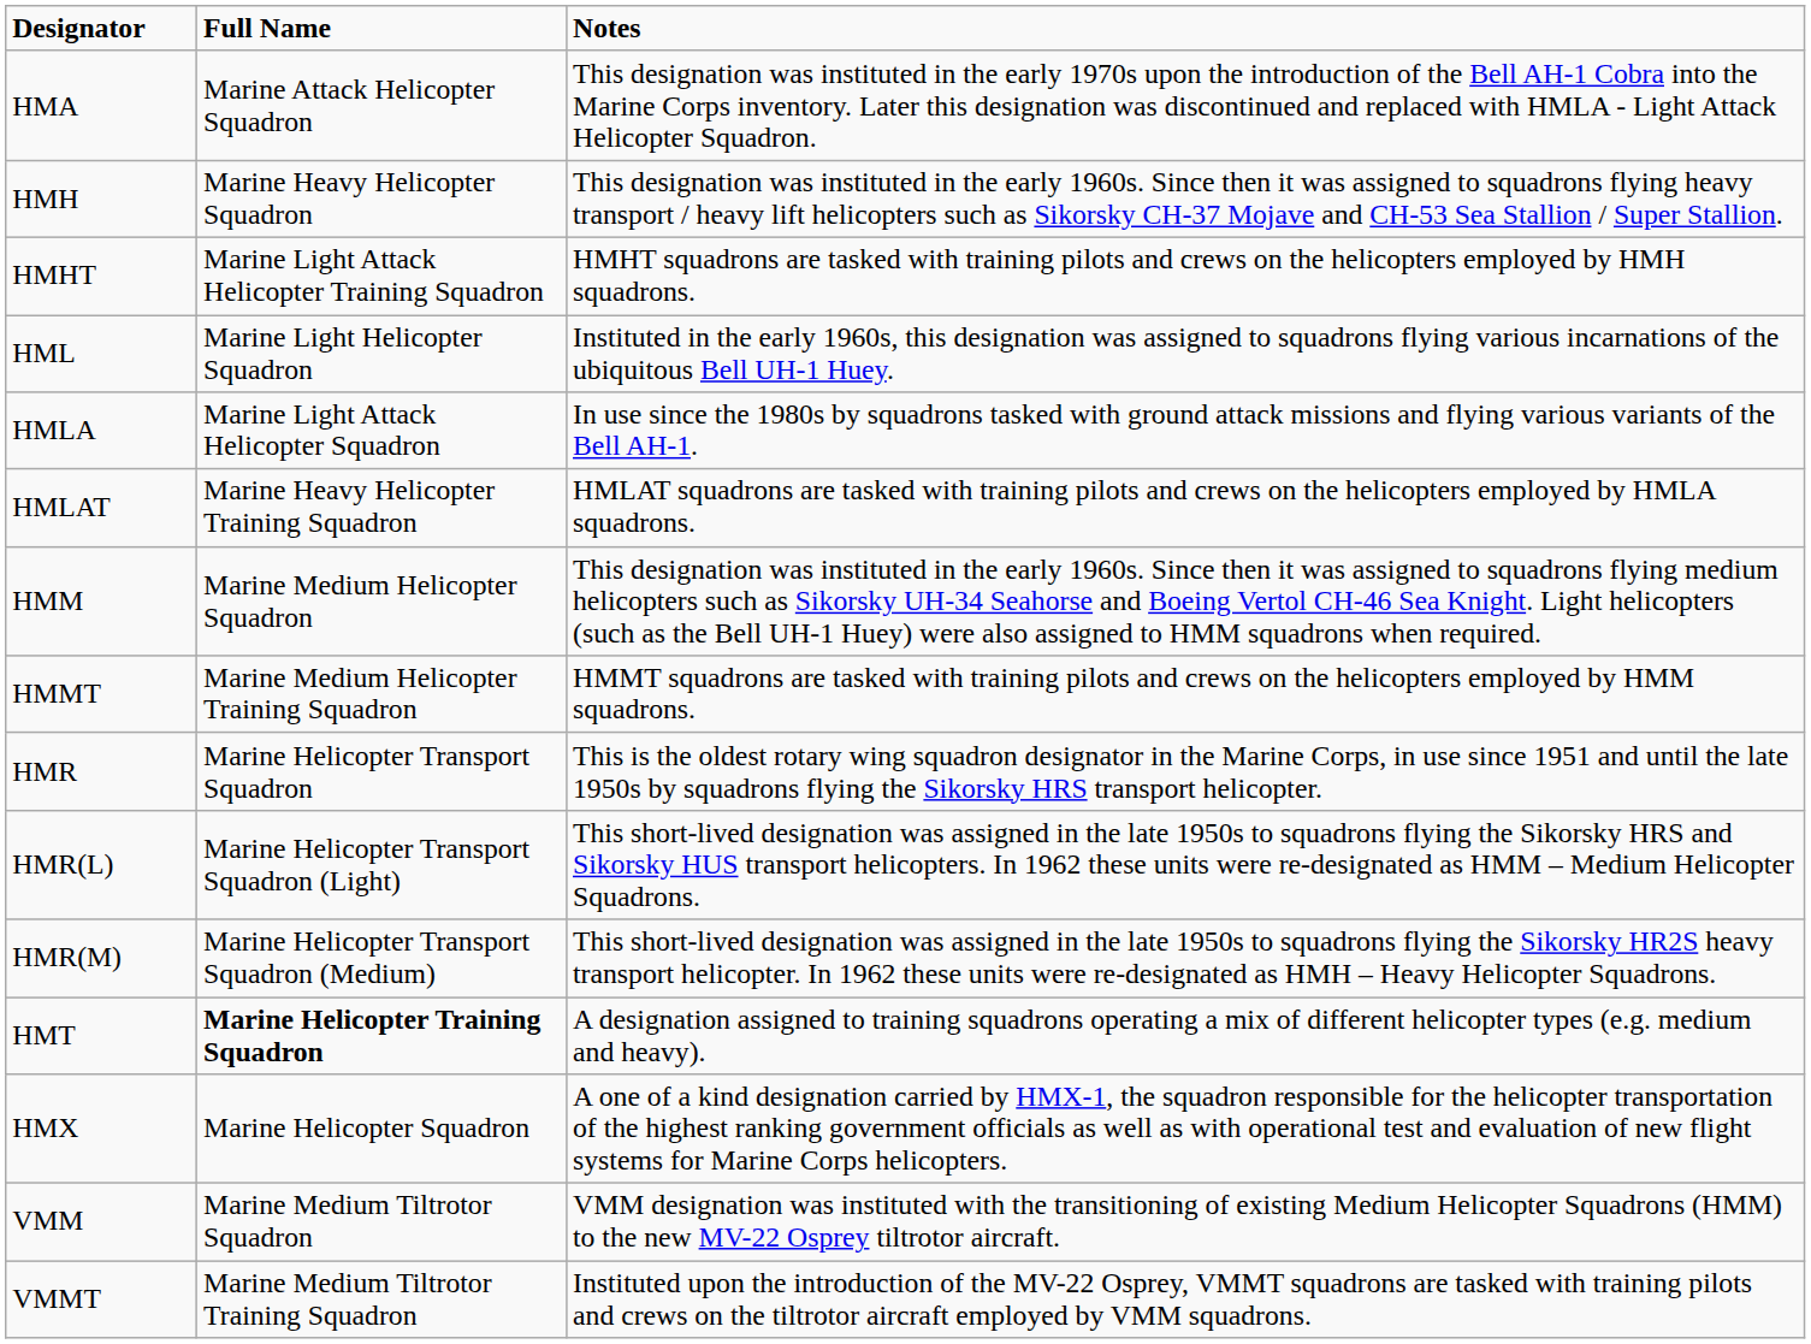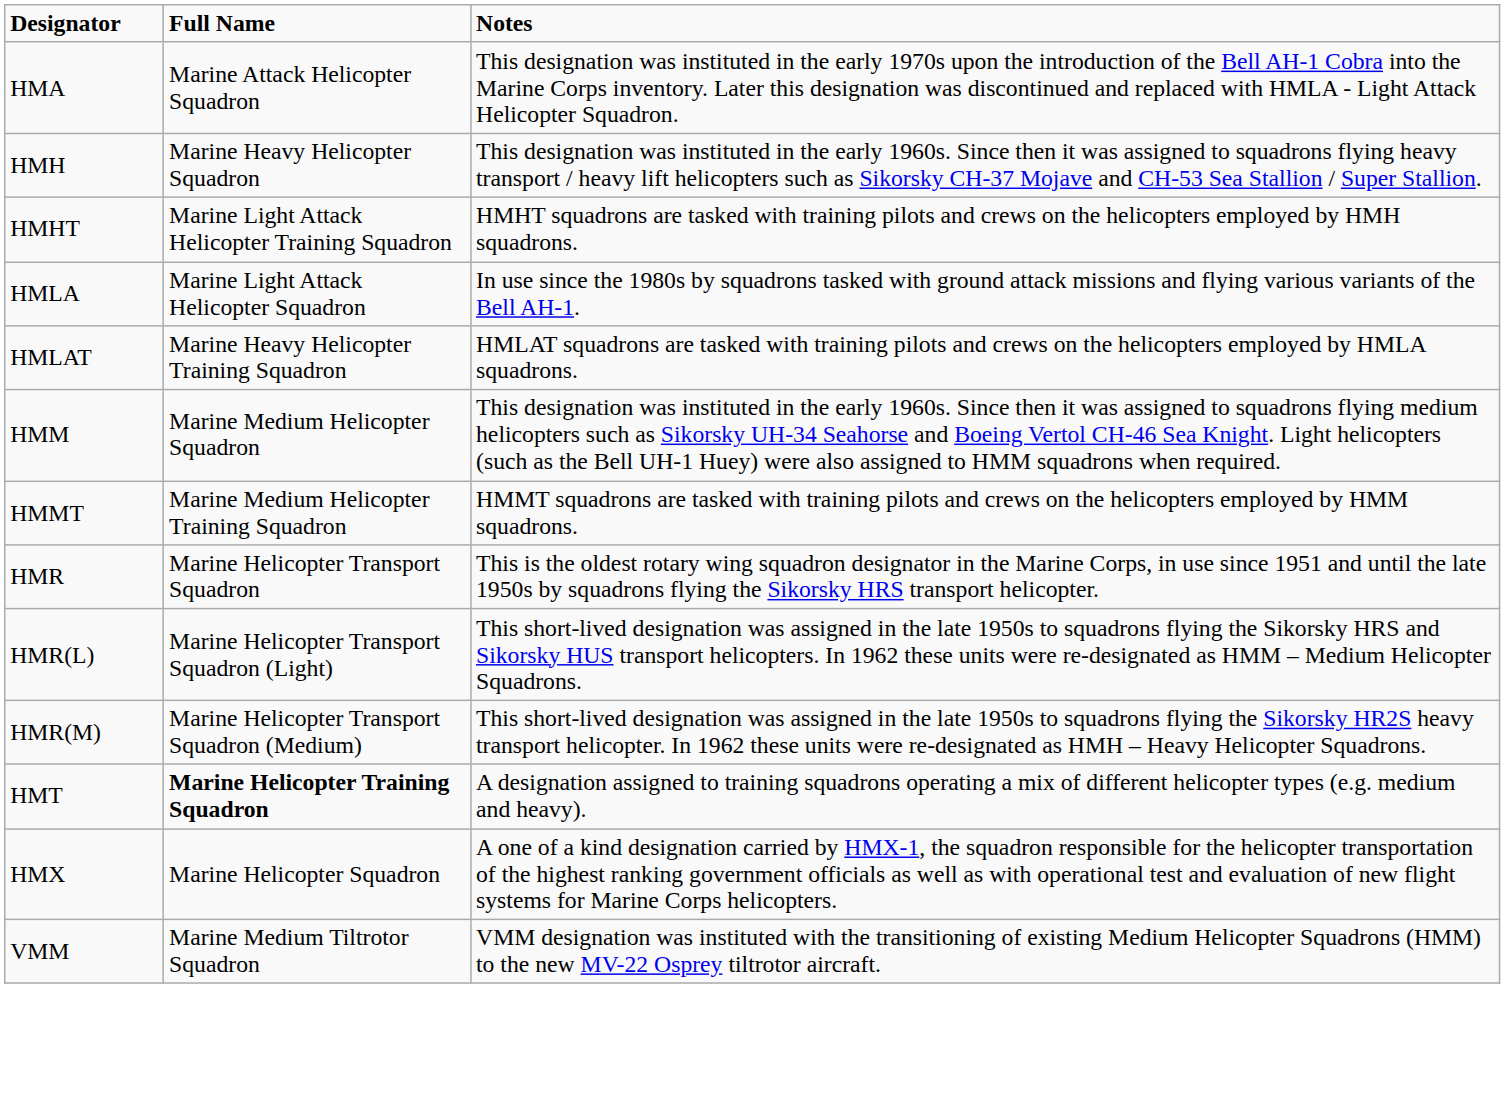- row: HML | Marine Light Helicopter Squadron | Instituted in the early 1960s, this designation was assigned to squadrons flying various incarnations of the ubiquitous Bell UH-1 Huey.
- row: VMMT | Marine Medium Tiltrotor Training Squadron | Instituted upon the introduction of the MV-22 Osprey, VMMT squadrons are tasked with training pilots and crews on the tiltrotor aircraft employed by VMM squadrons.
